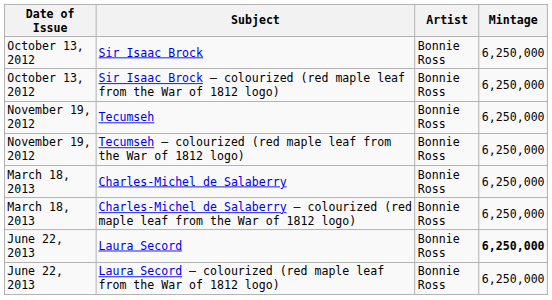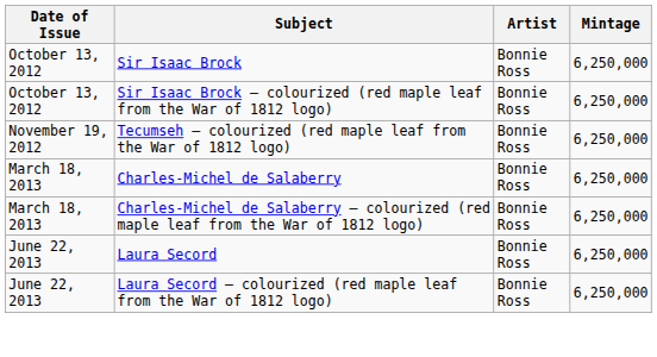- row: November 19, 2012 | Tecumseh | Bonnie Ross | 6,250,000
Laura Secord | Mintage: bold -> normal
